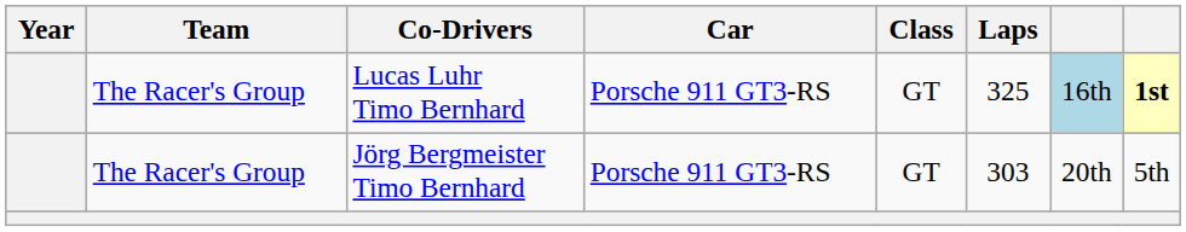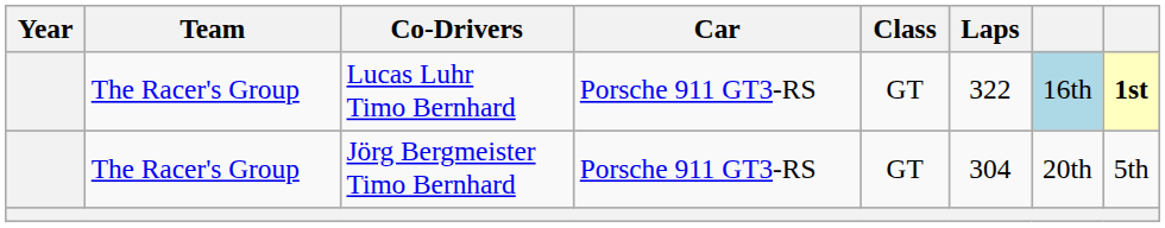Lucas Luhr Timo Bernhard | Laps: 325 -> 322
Jörg Bergmeister Timo Bernhard | Laps: 303 -> 304
